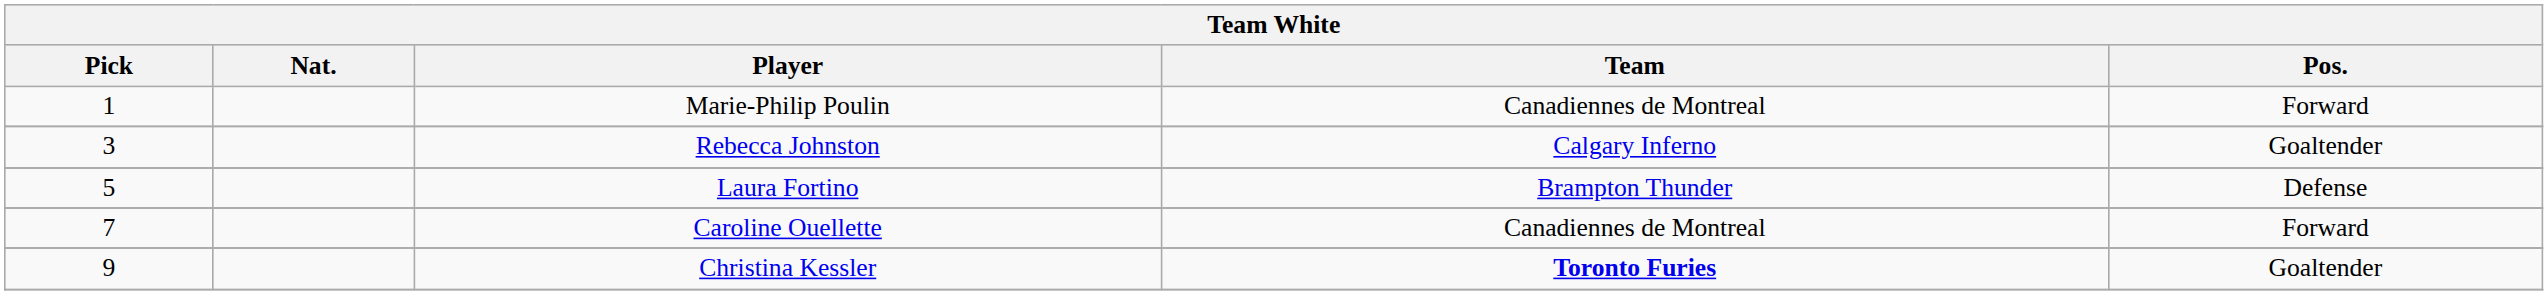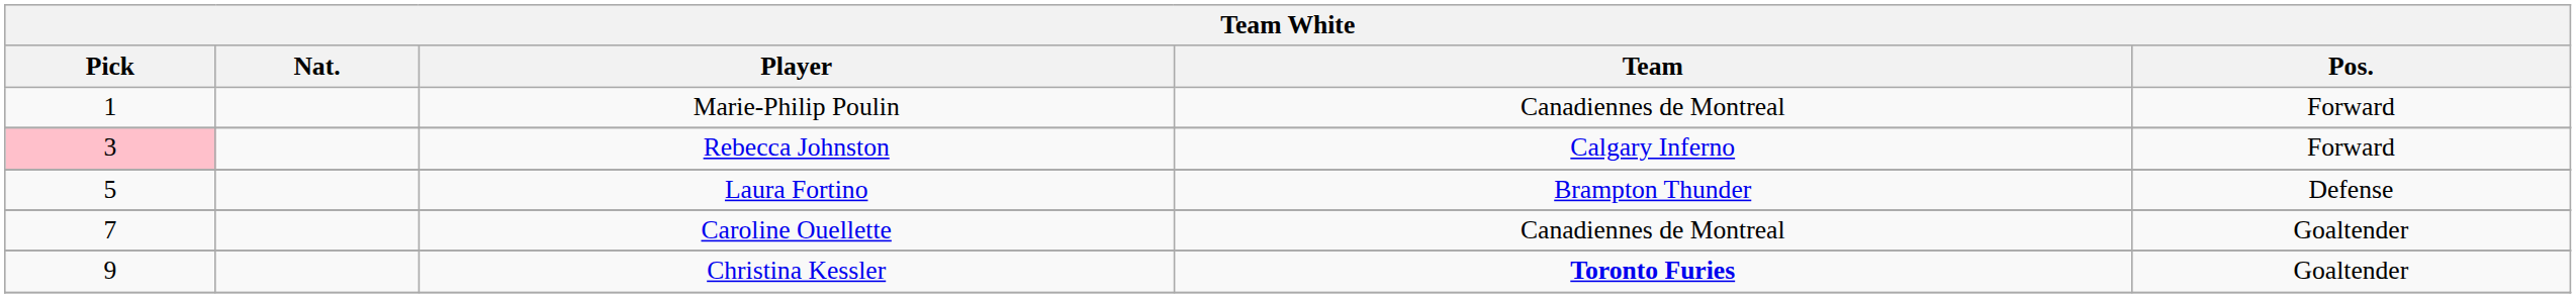Rebecca Johnston | Pick: no background -> pink background
Rebecca Johnston | Pos.: Goaltender -> Forward
Caroline Ouellette | Pos.: Forward -> Goaltender
